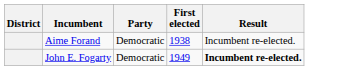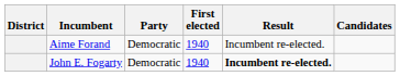+ column: Candidates
Aime Forand | First elected: 1938 -> 1940
John E. Fogarty | First elected: 1949 -> 1940
